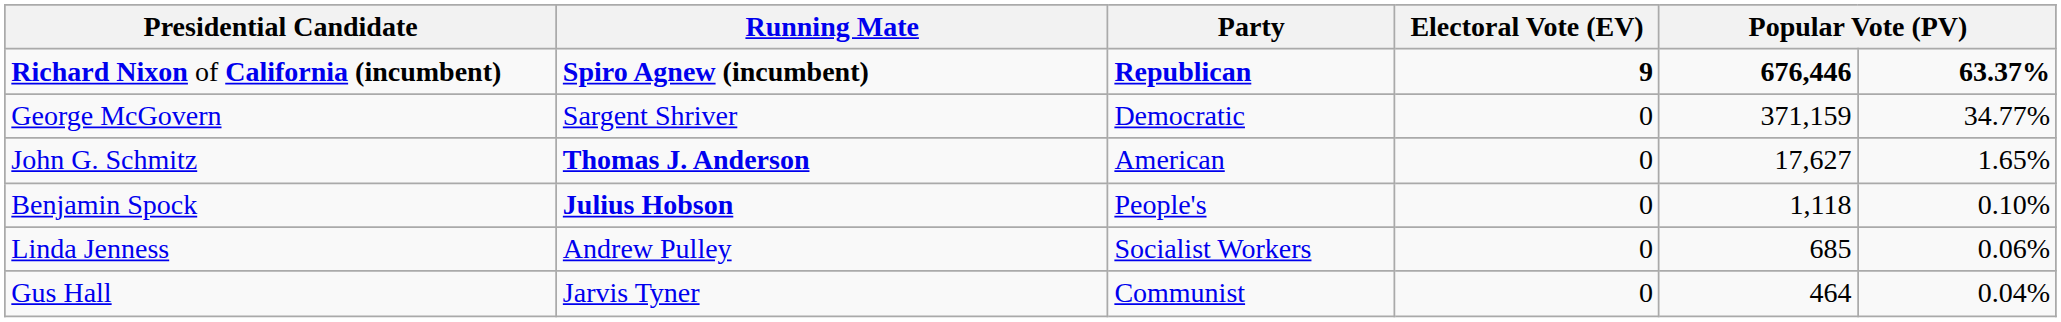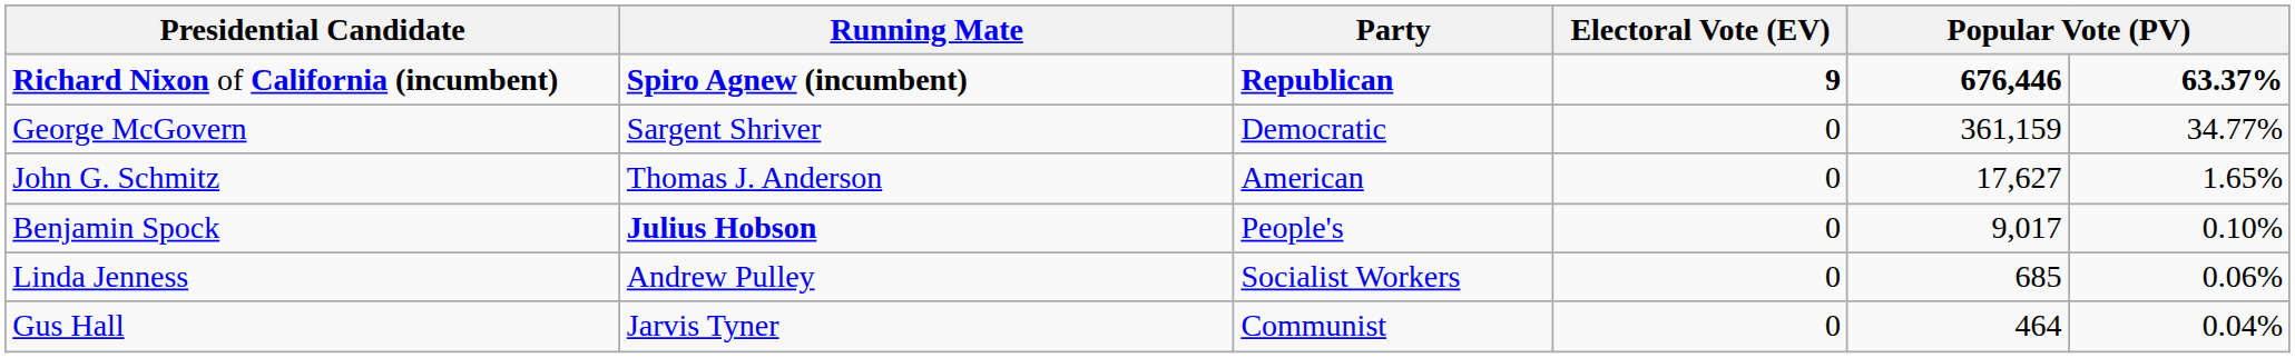George McGovern | column 5: 371,159 -> 361,159
John G. Schmitz | Running Mate: bold -> normal
Benjamin Spock | column 5: 1,118 -> 9,017
